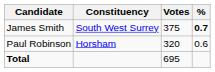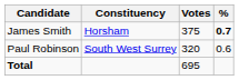James Smith | Constituency: South West Surrey -> Horsham
Paul Robinson | Constituency: Horsham -> South West Surrey
